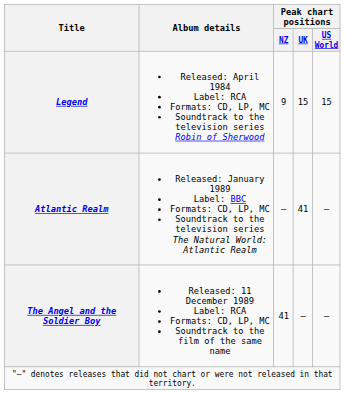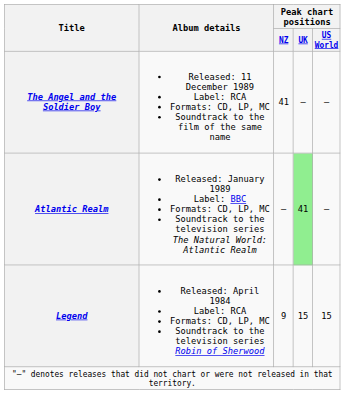rows swapped: Legend <-> The Angel and the Soldier Boy
Atlantic Realm | Peak chart positions / UK: no background -> lightgreen background
